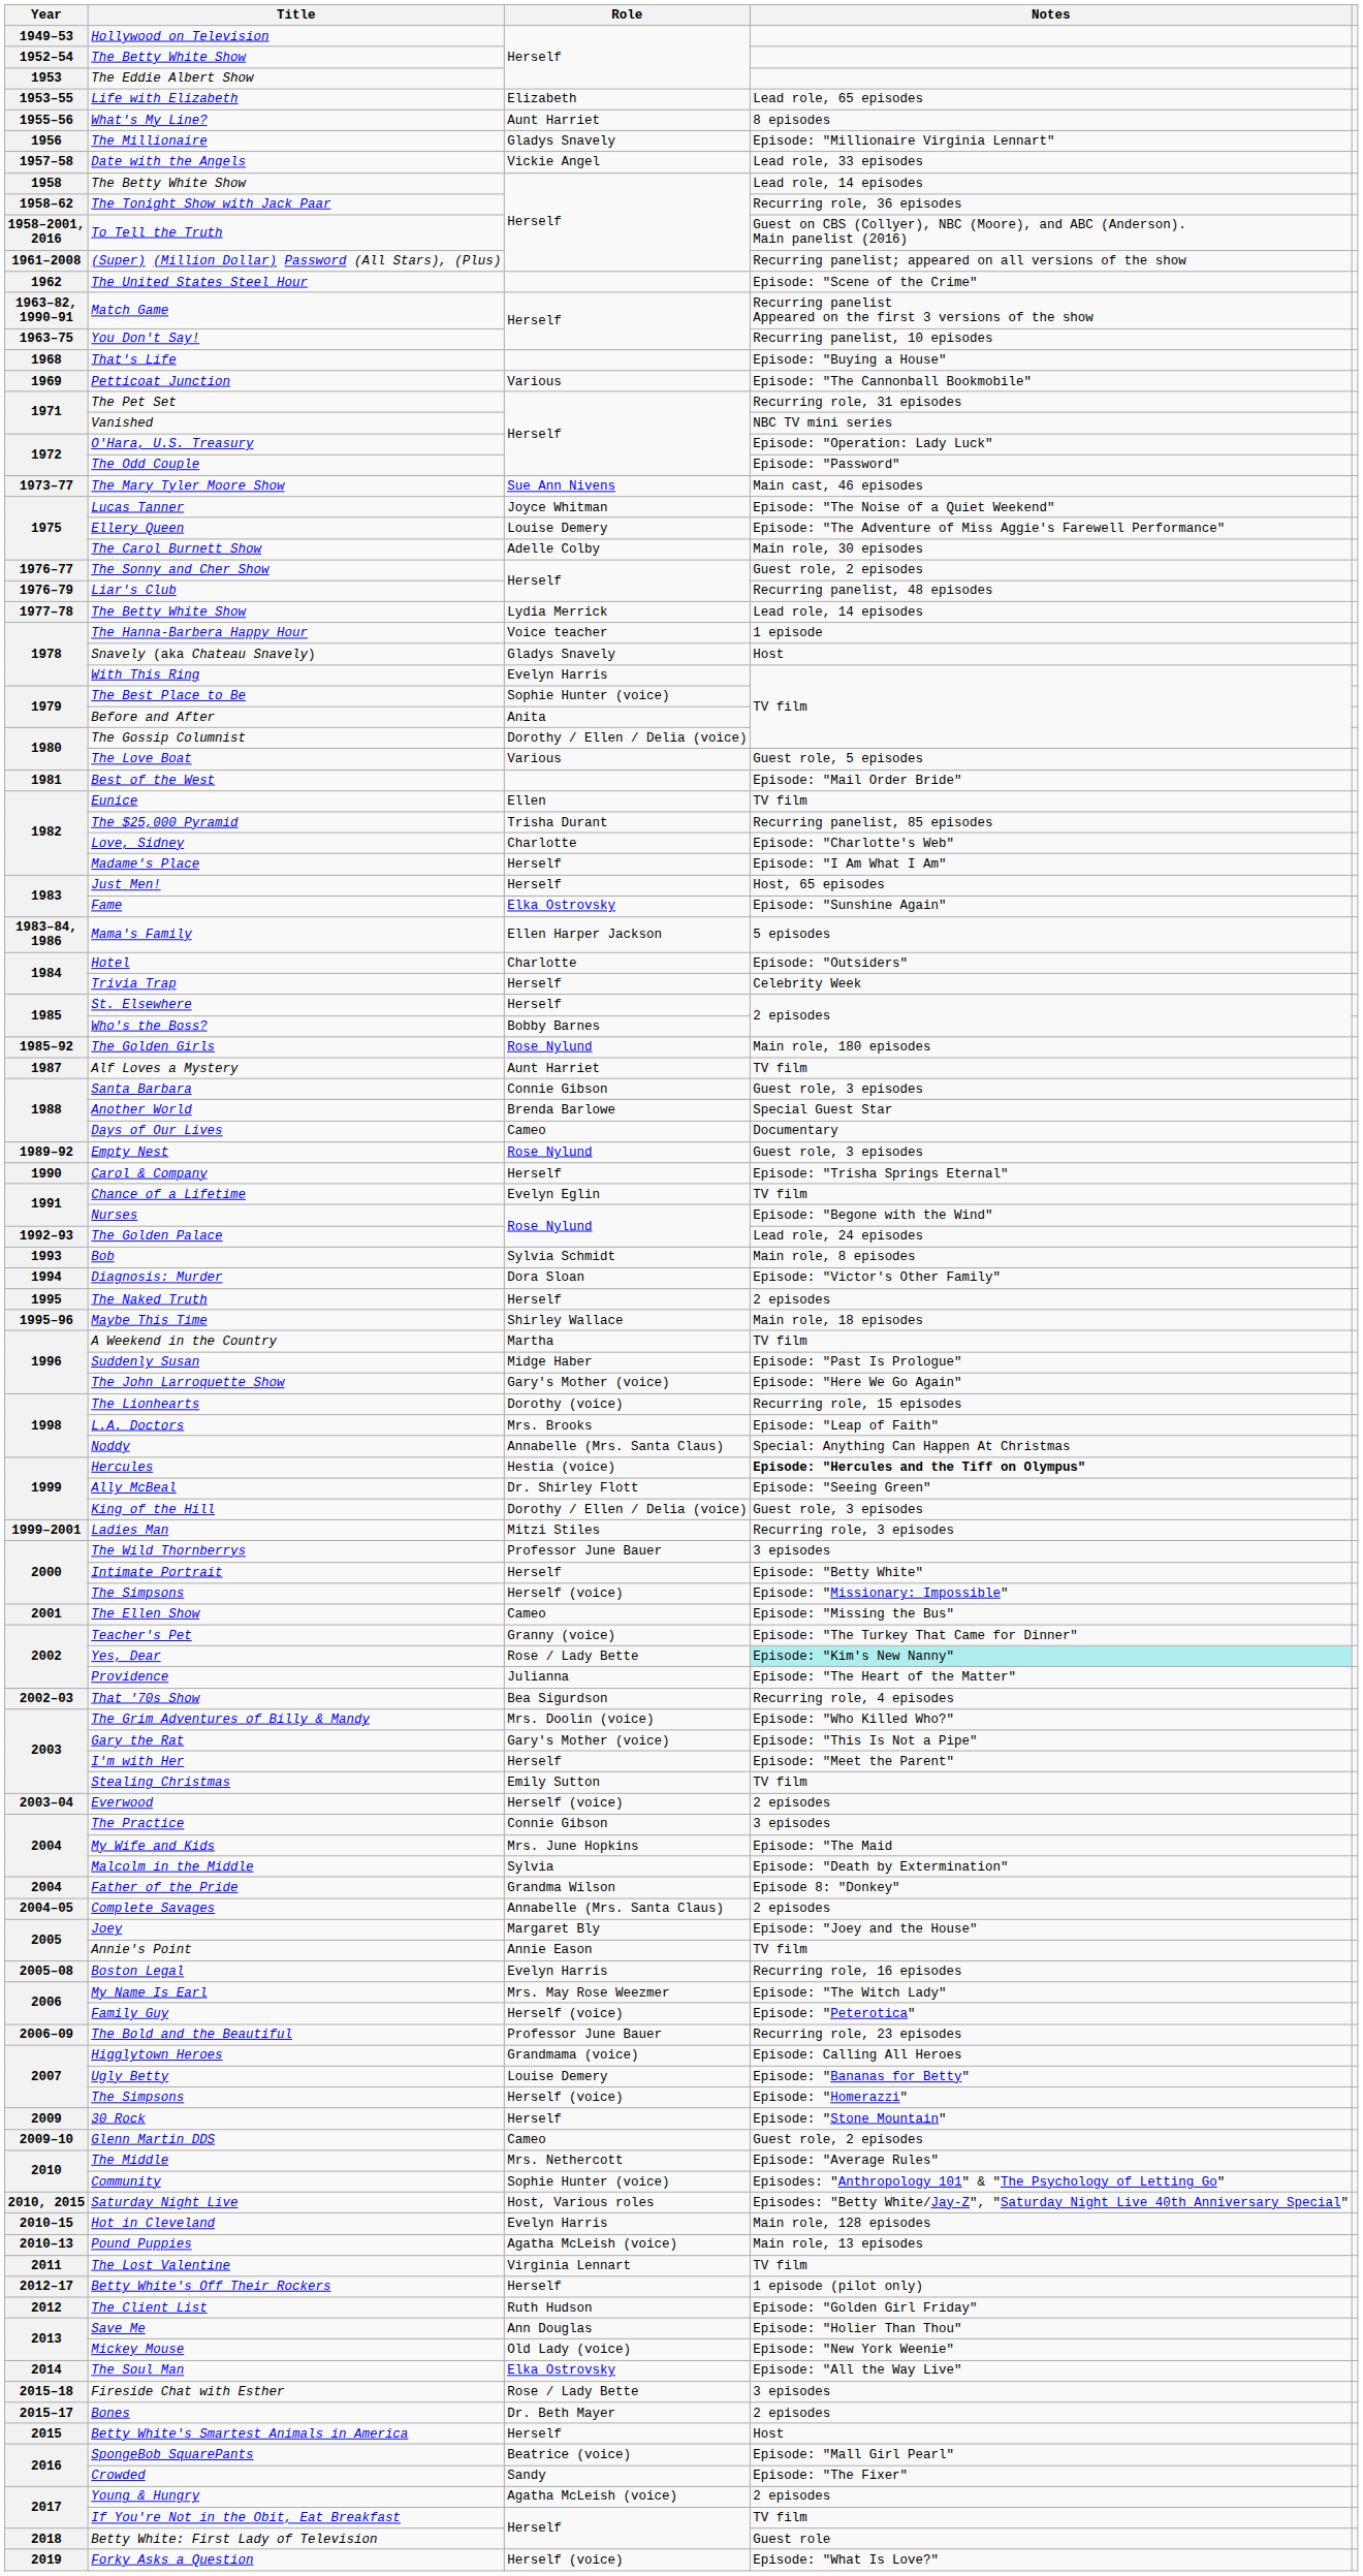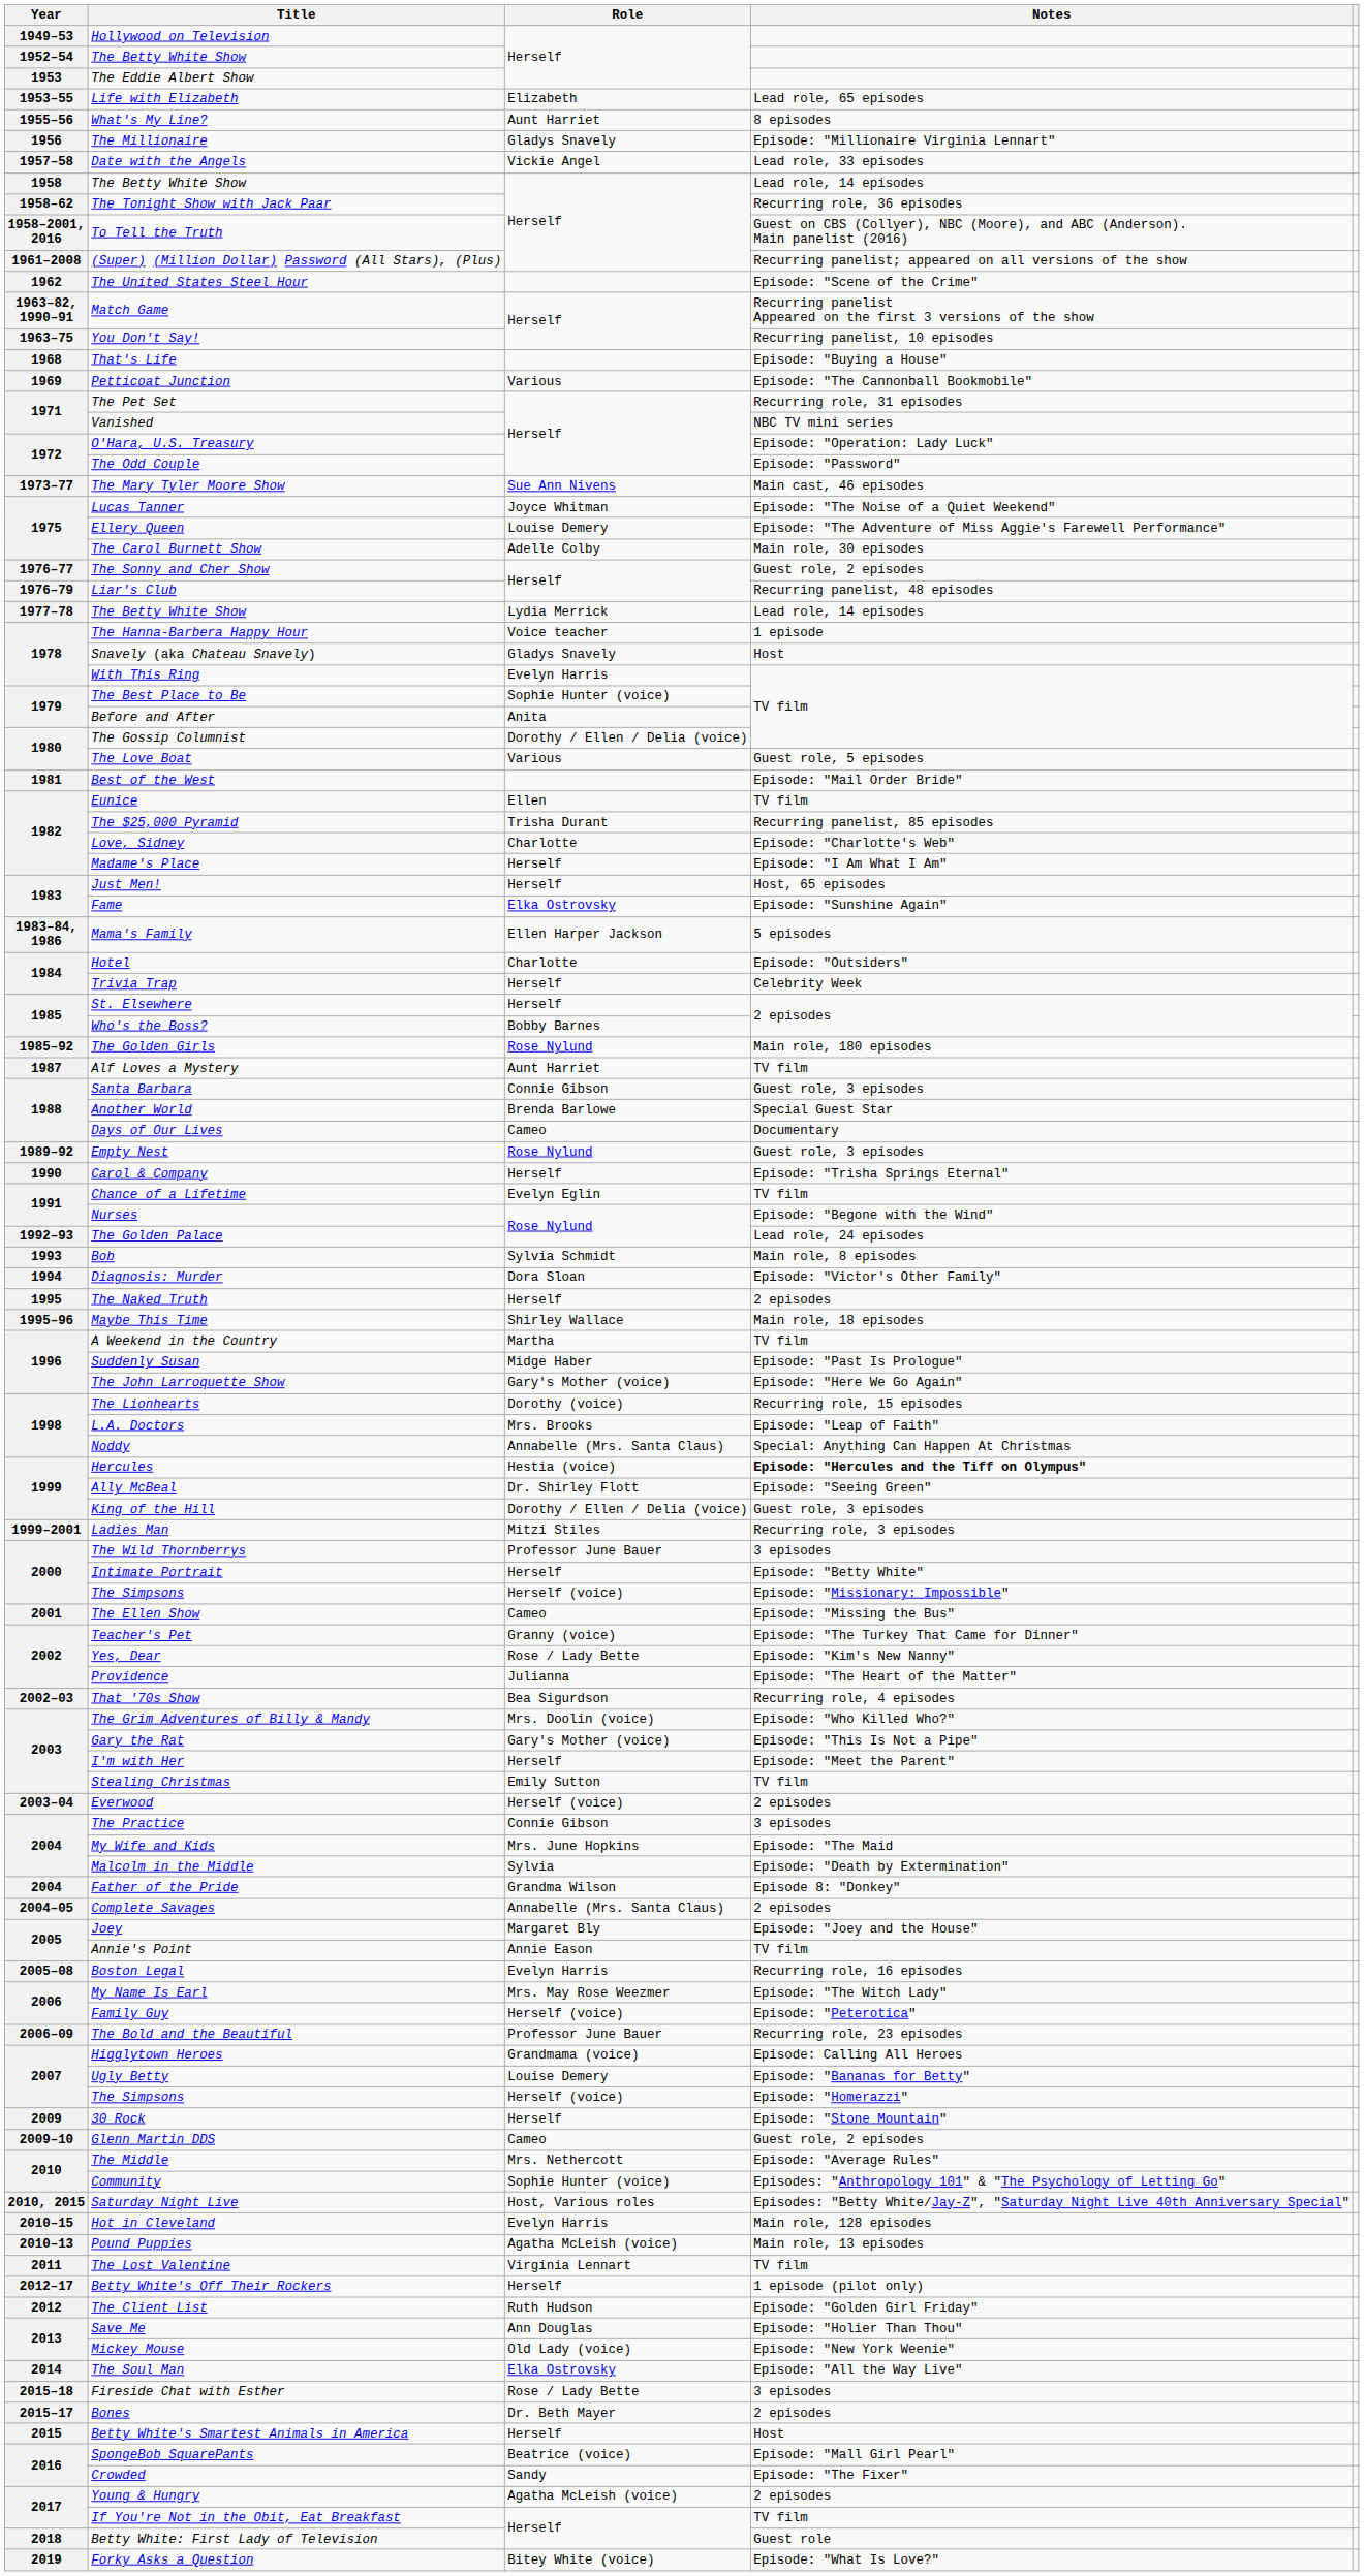Yes, Dear | Notes: paleturquoise background -> no background
Forky Asks a Question | Role: Herself (voice) -> Bitey White (voice)
